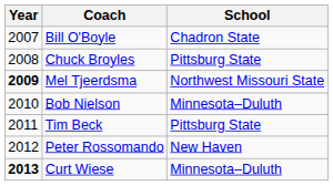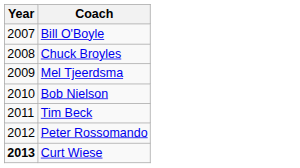- column: School | Chadron State | Pittsburg State | Northwest Missouri State | Minnesota–Duluth | Pittsburg State | New Haven | Minnesota–Duluth
Mel Tjeerdsma | Year: bold -> normal
